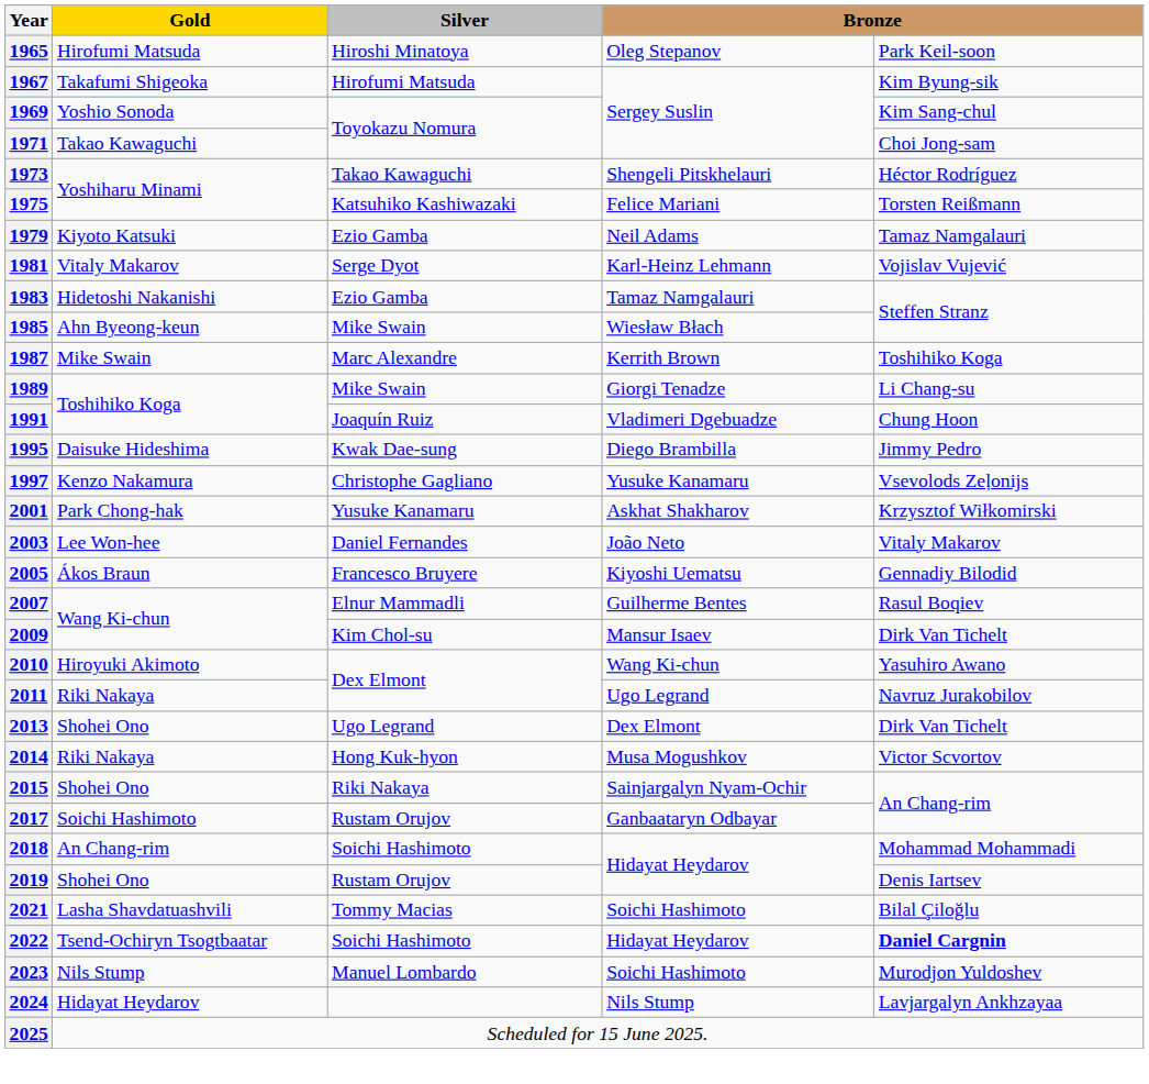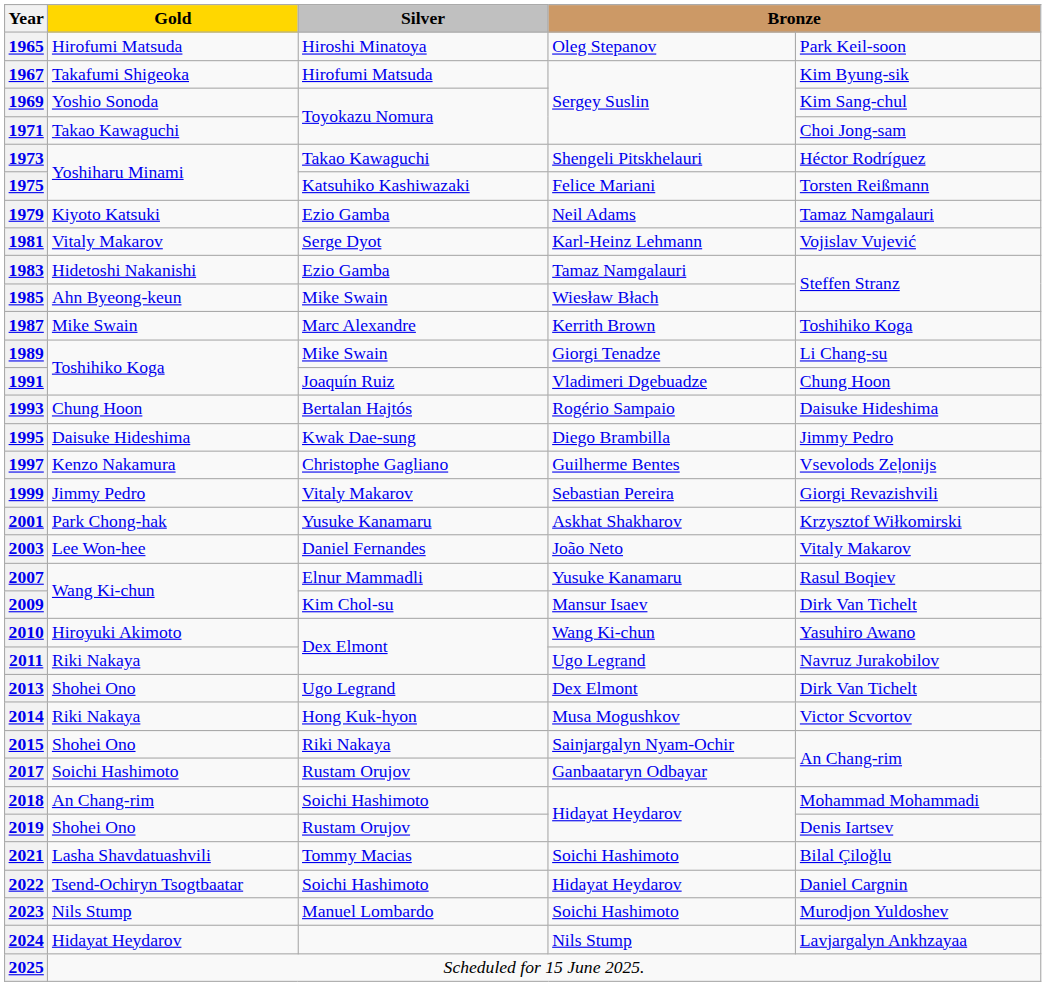+ row: 1993 | Chung Hoon | Bertalan Hajtós | Rogério Sampaio | Daisuke Hideshima
1997 | column 4: Yusuke Kanamaru -> Guilherme Bentes
+ row: 1999 | Jimmy Pedro | Vitaly Makarov | Sebastian Pereira | Giorgi Revazishvili
- row: 2005 | Ákos Braun | Francesco Bruyere | Kiyoshi Uematsu | Gennadiy Bilodid
2007 | column 4: Guilherme Bentes -> Yusuke Kanamaru
2022 | column 5: bold -> normal
